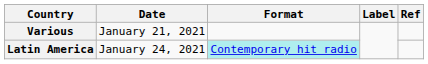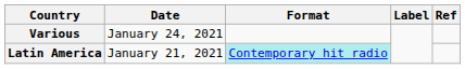Various | Date: January 21, 2021 -> January 24, 2021
Latin America | Date: January 24, 2021 -> January 21, 2021
